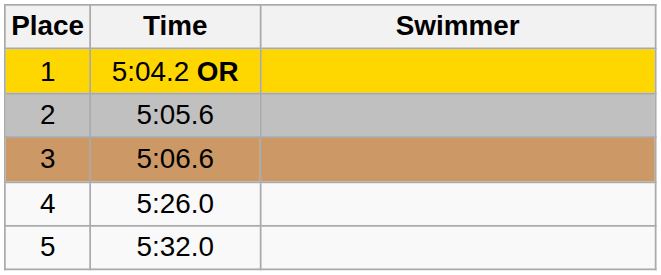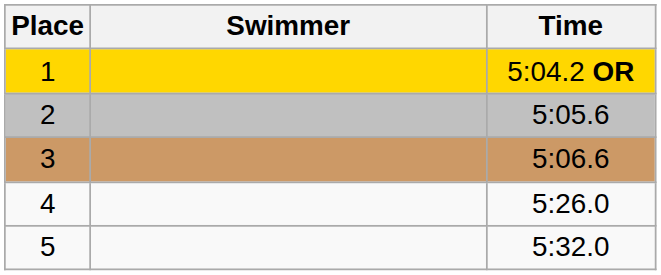columns swapped: Swimmer <-> Time
